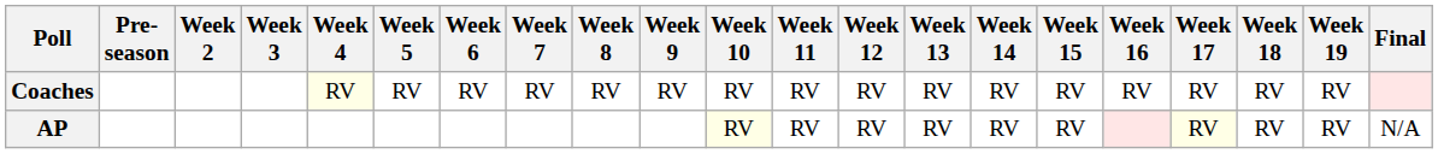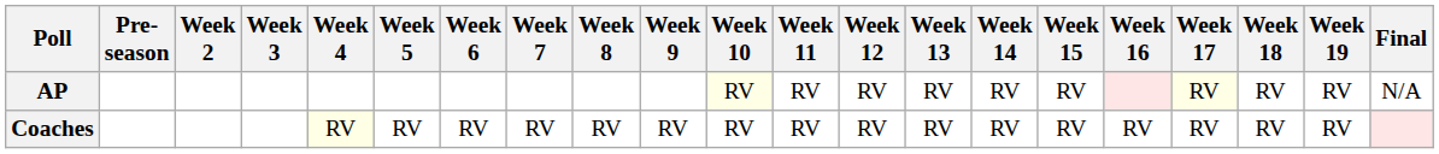rows swapped: AP <-> Coaches
